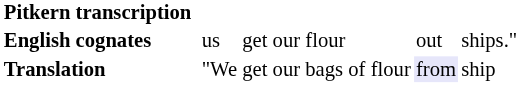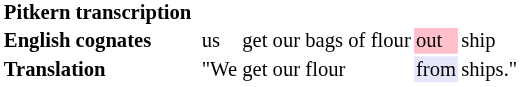English cognates | column 7: flour -> bags of flour
English cognates | column 8: no background -> pink background
English cognates | column 9: ships." -> ship
Translation | column 7: bags of flour -> flour
Translation | column 9: ship -> ships."
